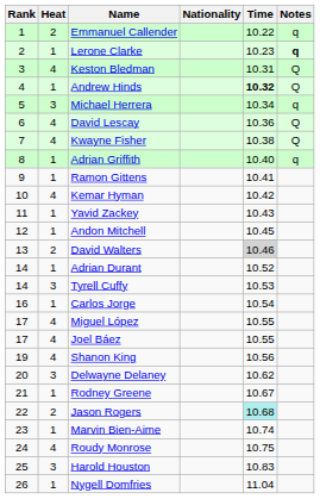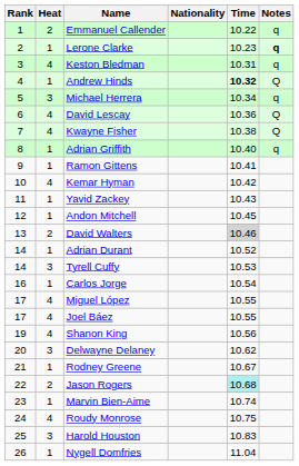Keston Bledman | Notes: Q -> q
